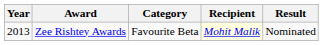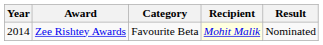Zee Rishtey Awards | Year: 2013 -> 2014
